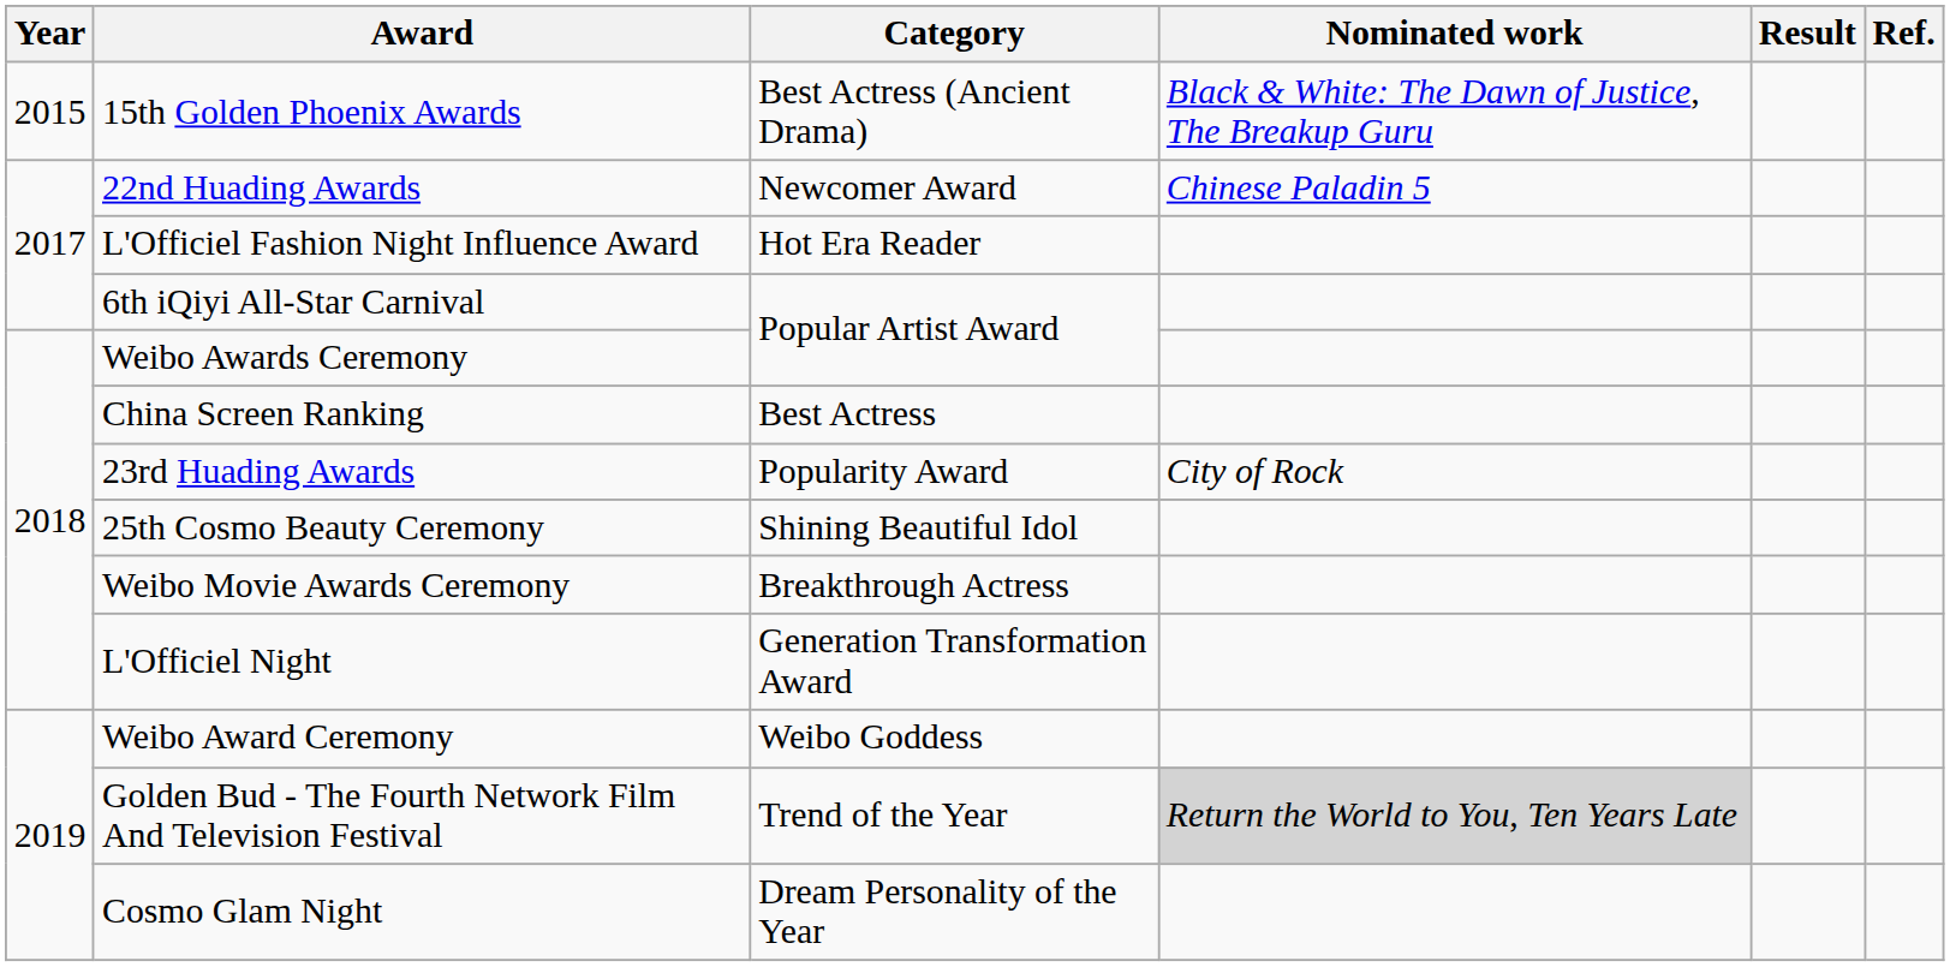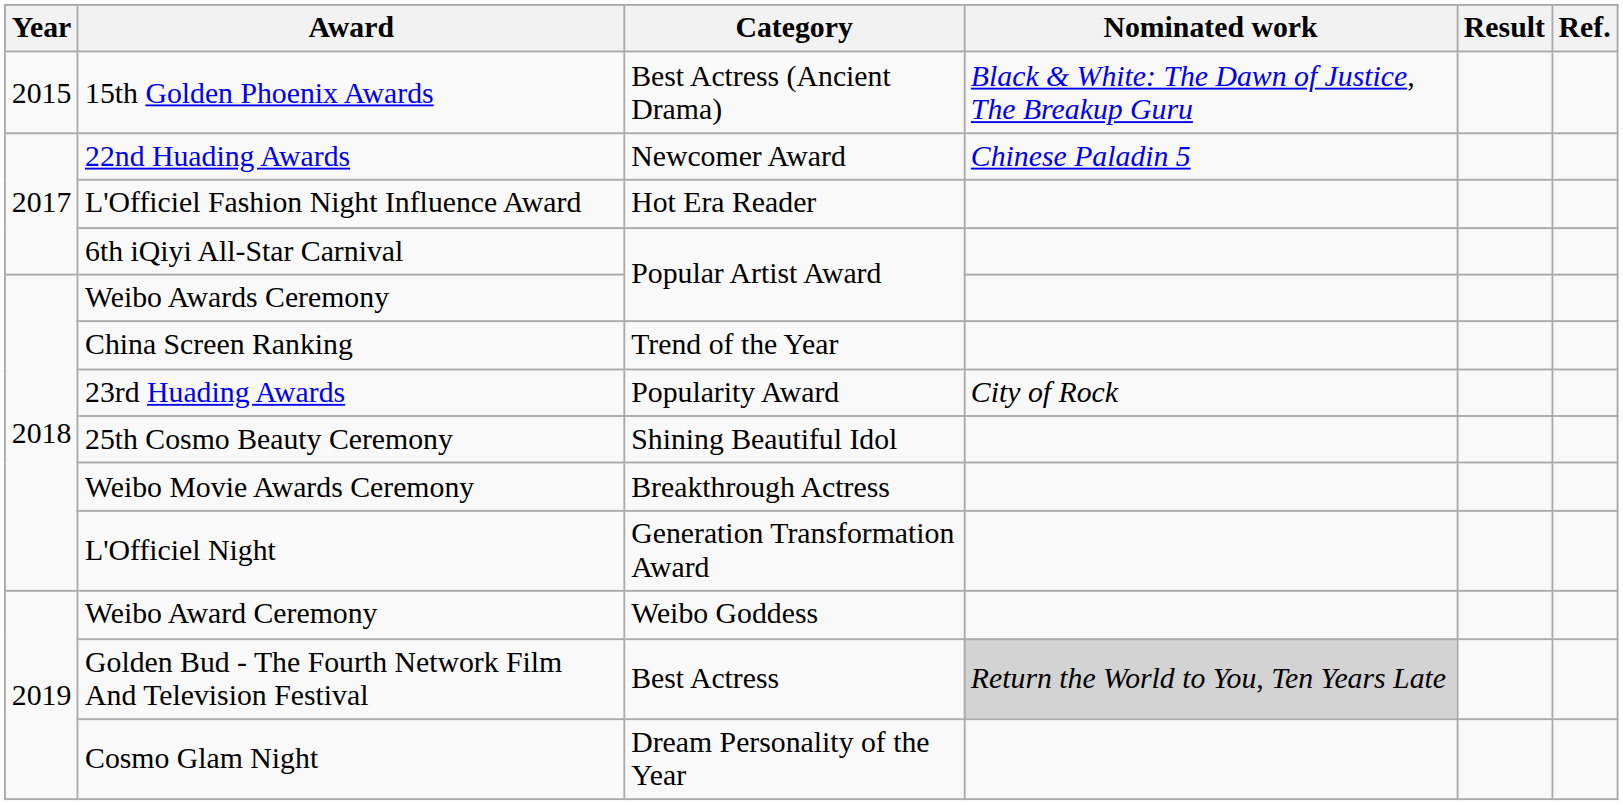China Screen Ranking | Category: Best Actress -> Trend of the Year
Golden Bud - The Fourth Network Film And Television Festival | Category: Trend of the Year -> Best Actress
